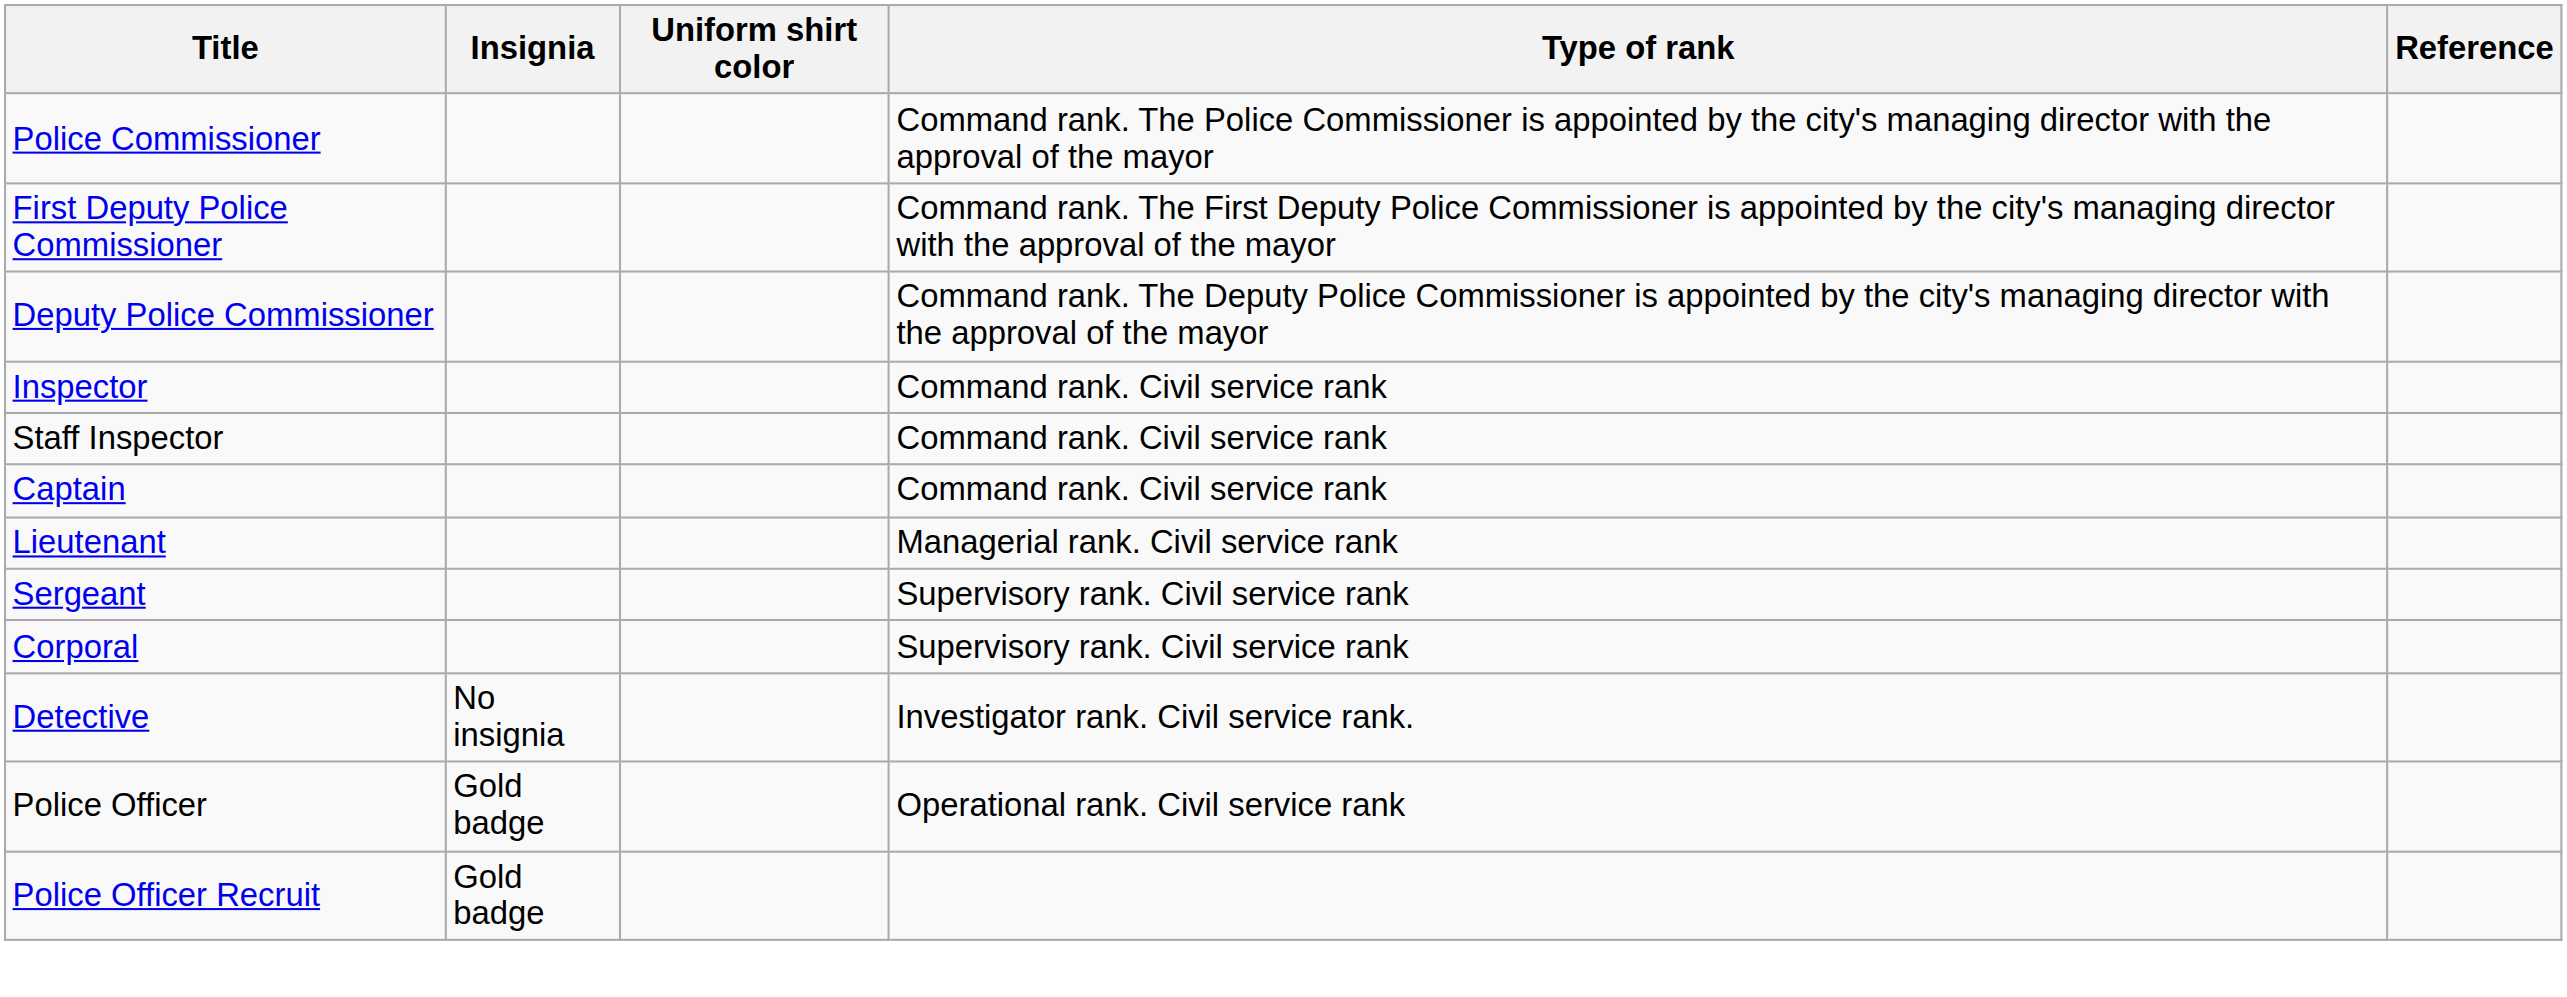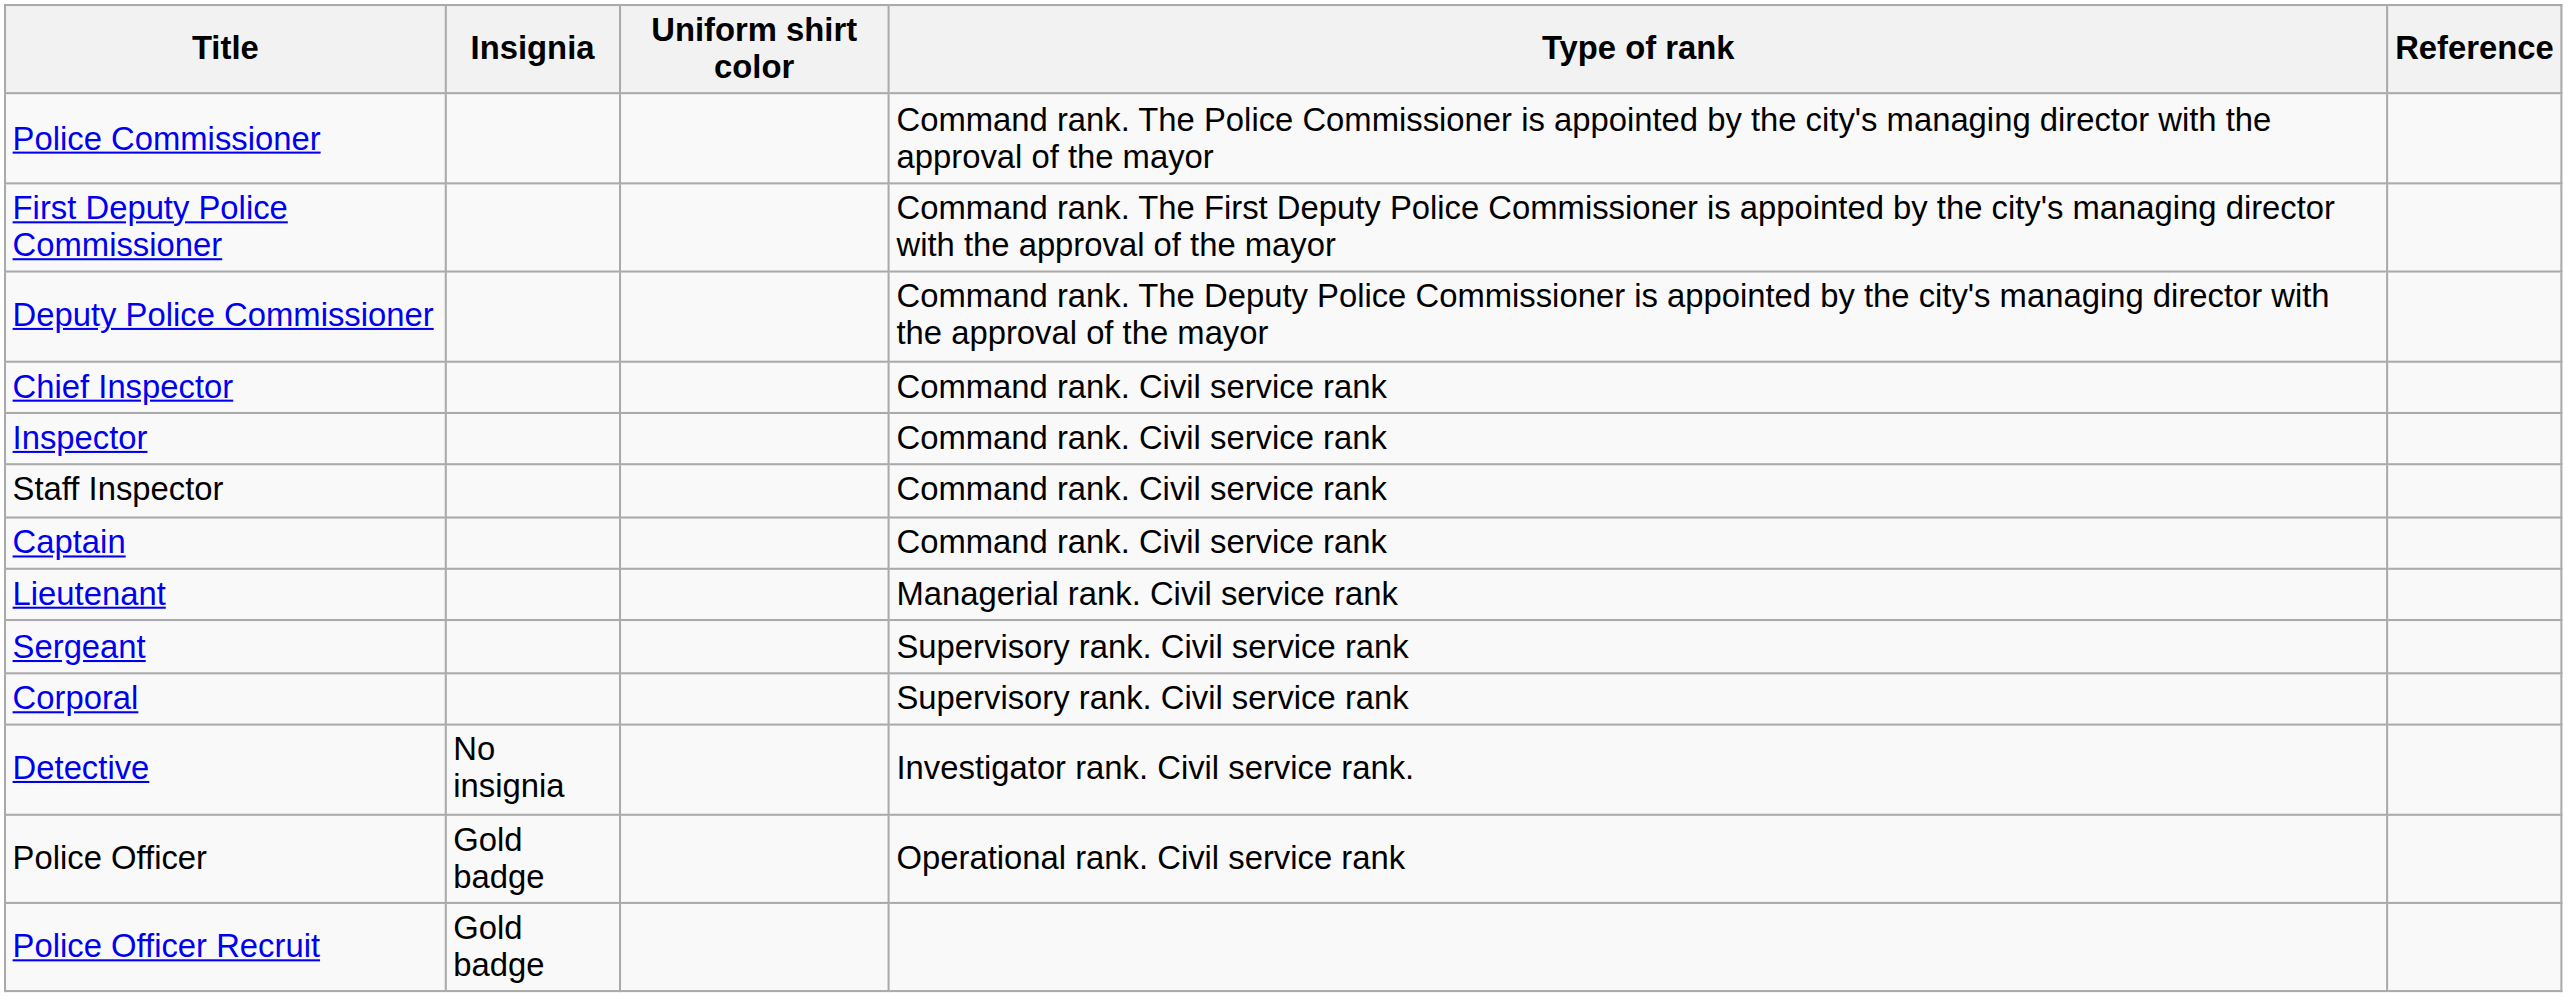+ row: Chief Inspector | Command rank. Civil service rank
